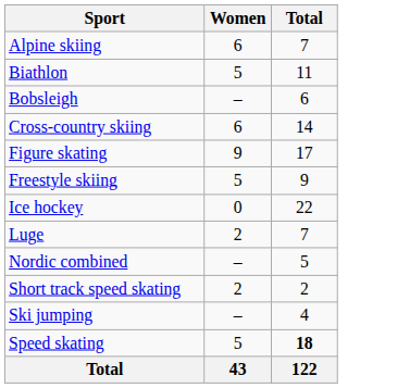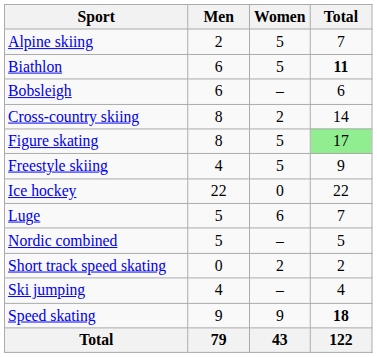+ column: Men | 2 | 6 | 6 | 8 | 8 | 4 | 22 | 5 | 5 | 0 | 4 | 9 | 79
Alpine skiing | Women: 6 -> 5
Biathlon | Total: normal -> bold
Cross-country skiing | Women: 6 -> 2
Figure skating | Women: 9 -> 5
Figure skating | Total: no background -> lightgreen background
Luge | Women: 2 -> 6
Speed skating | Women: 5 -> 9
